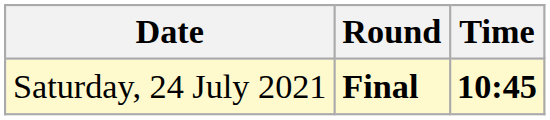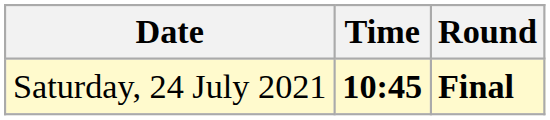columns swapped: Time <-> Round
